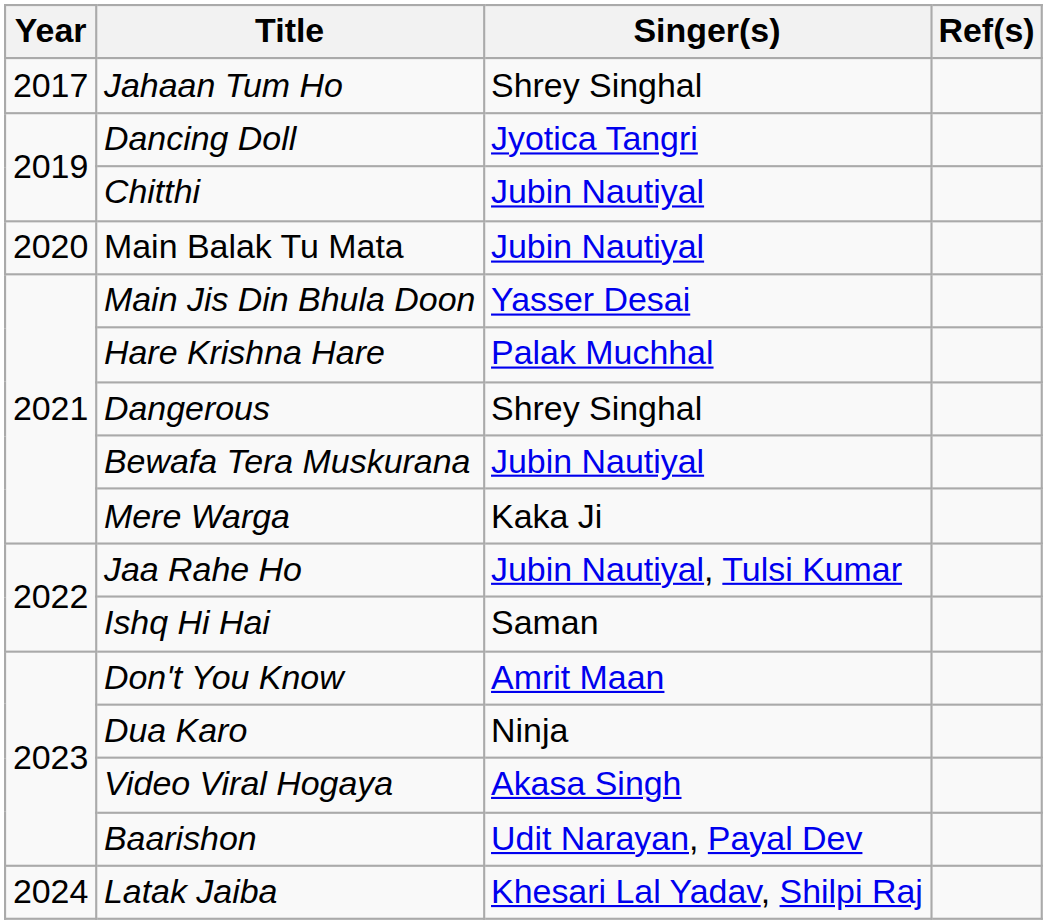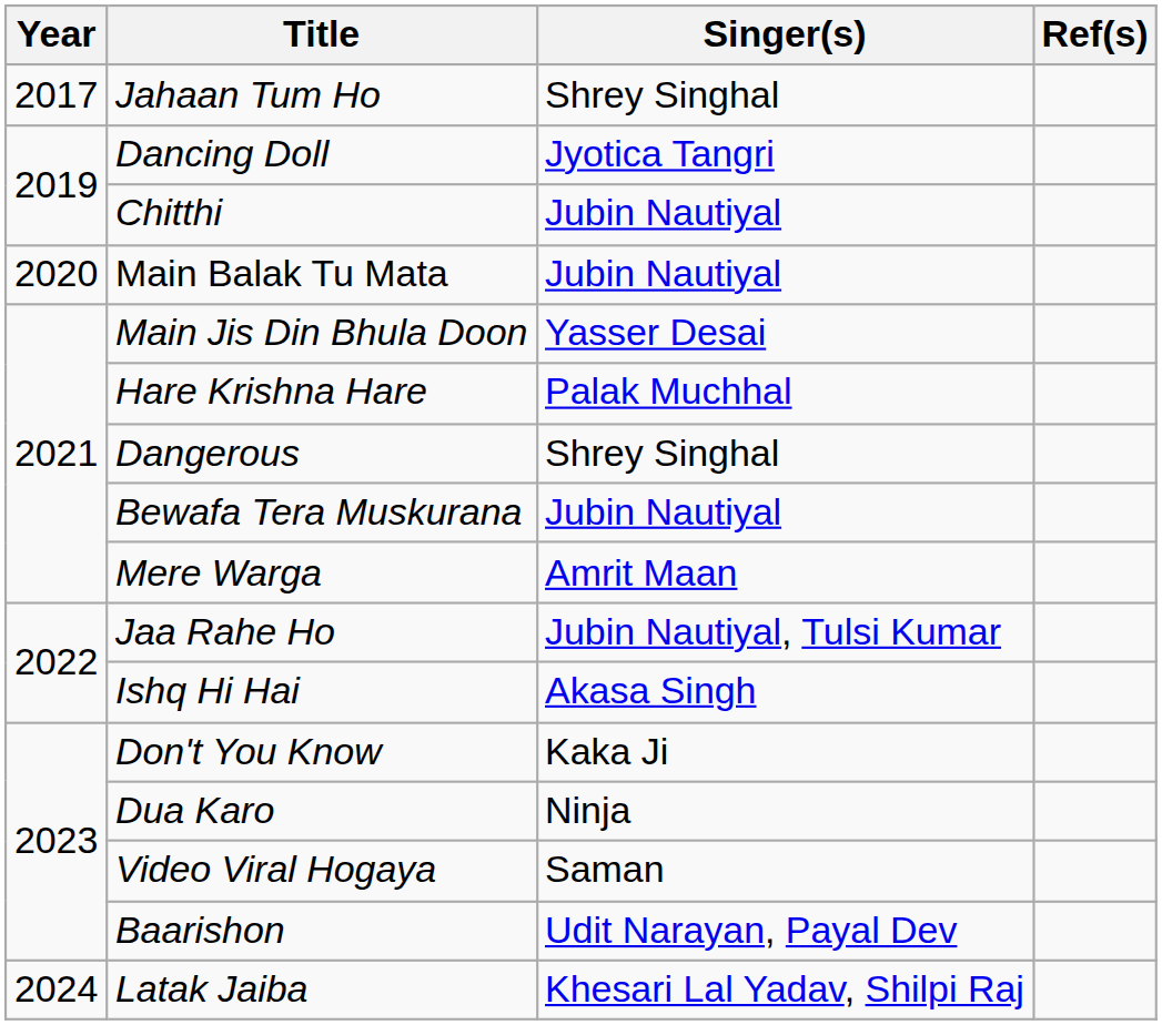Mere Warga | Singer(s): Kaka Ji -> Amrit Maan
Ishq Hi Hai | Singer(s): Saman -> Akasa Singh
Don't You Know | Singer(s): Amrit Maan -> Kaka Ji
Video Viral Hogaya | Singer(s): Akasa Singh -> Saman
